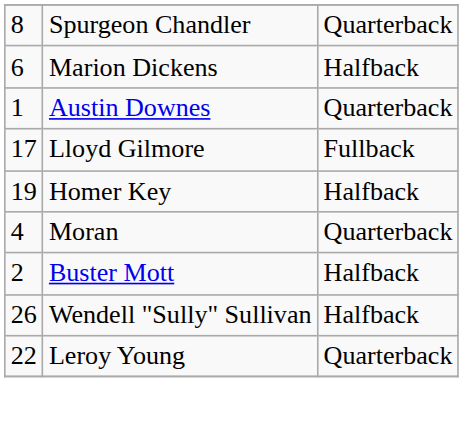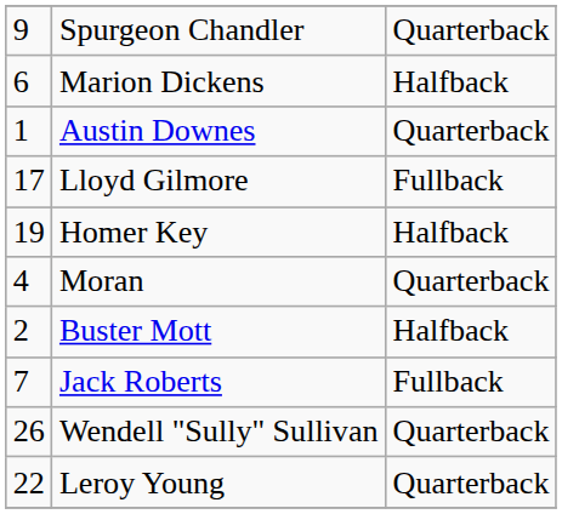Spurgeon Chandler | column 1: 8 -> 9
+ row: 7 | Jack Roberts | Fullback
Wendell "Sully" Sullivan | column 3: Halfback -> Quarterback
